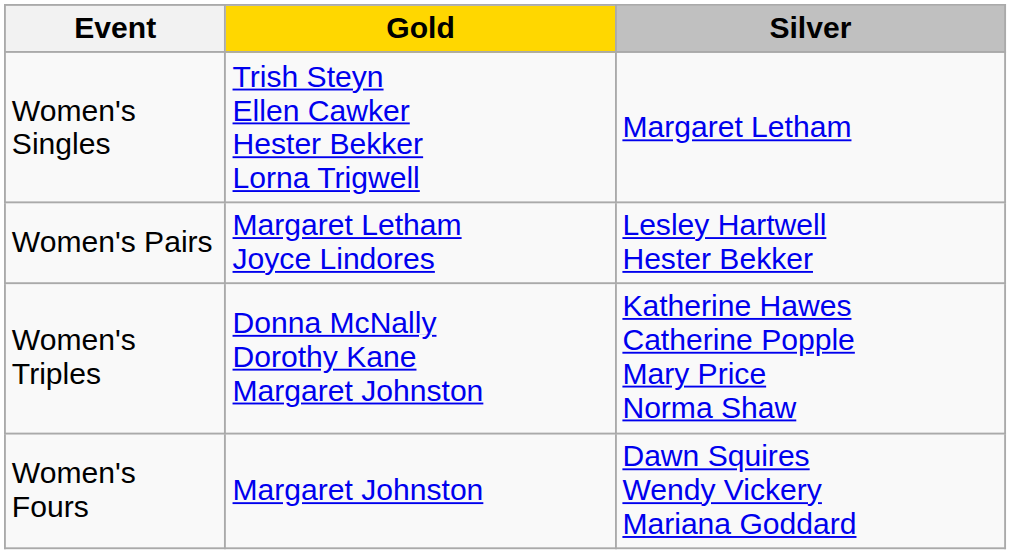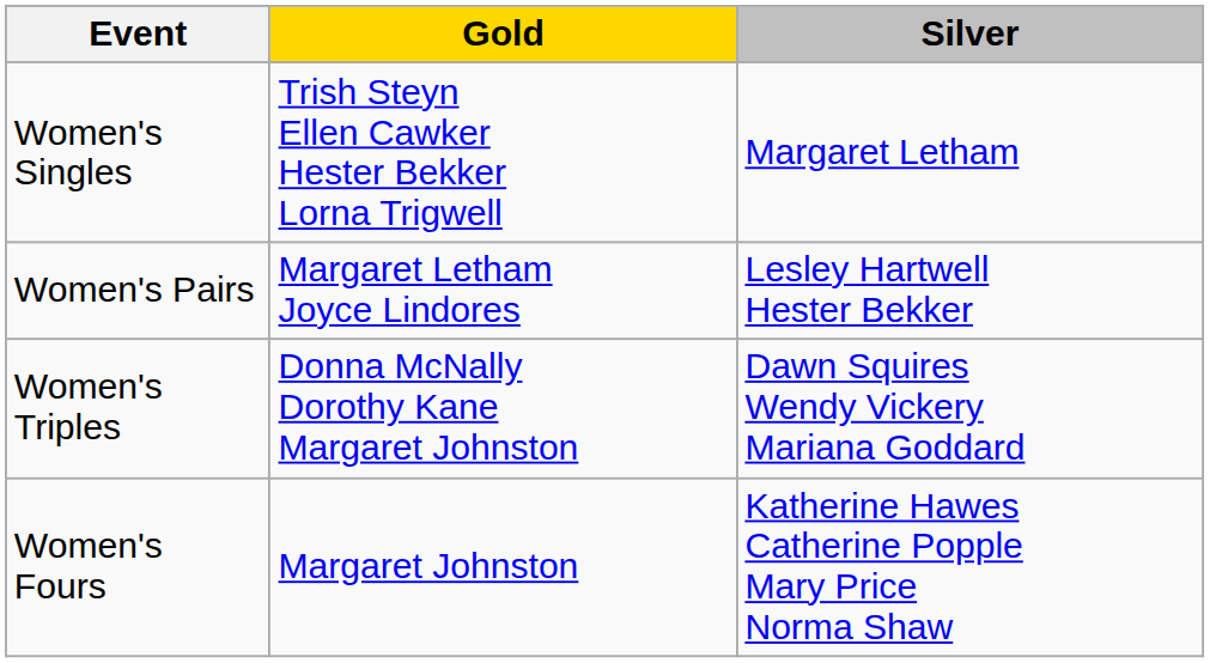Women's Triples | Silver: Katherine Hawes Catherine Popple Mary Price Norma Shaw -> Dawn Squires Wendy Vickery Mariana Goddard
Women's Fours | Silver: Dawn Squires Wendy Vickery Mariana Goddard -> Katherine Hawes Catherine Popple Mary Price Norma Shaw
